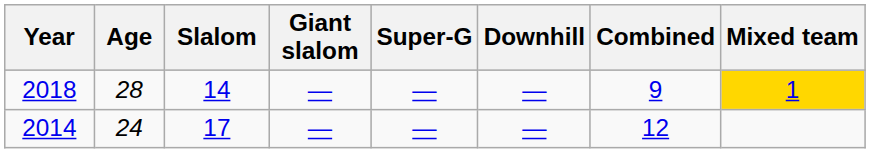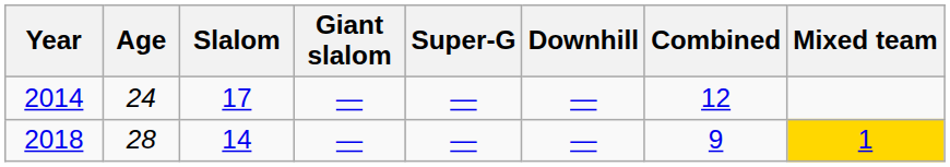rows swapped: 2014 <-> 2018
